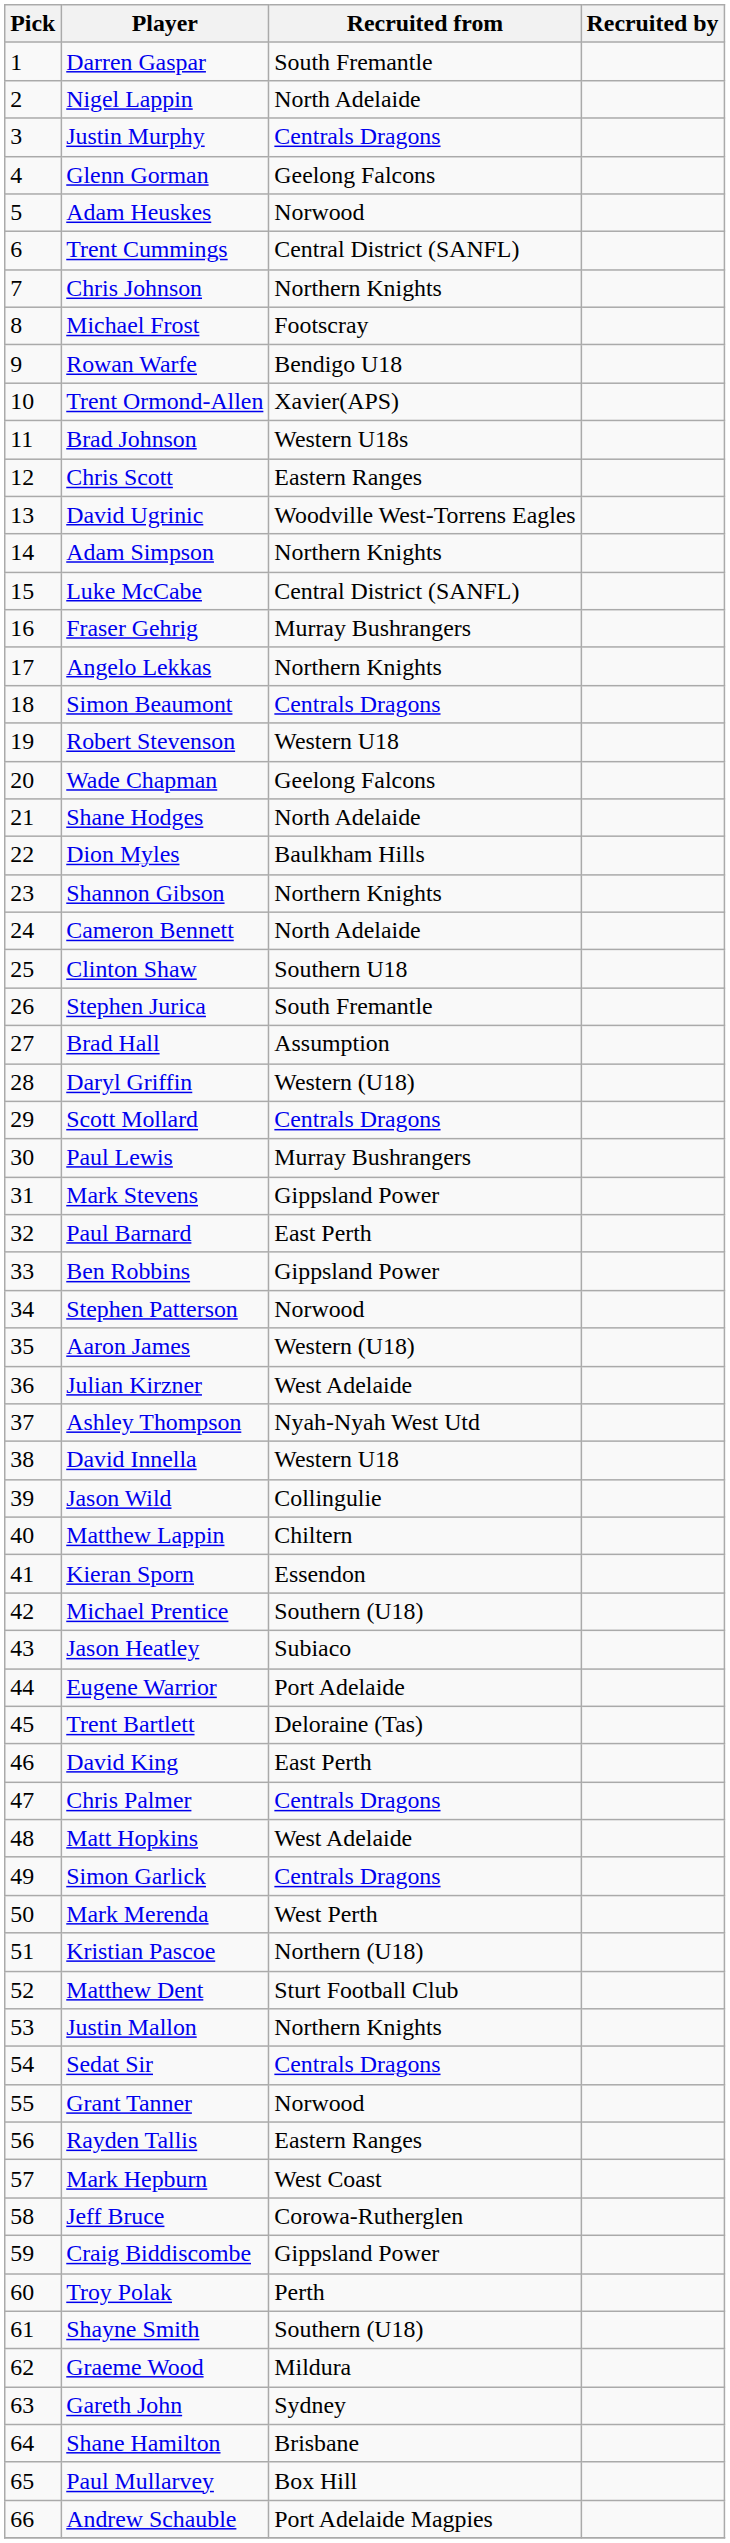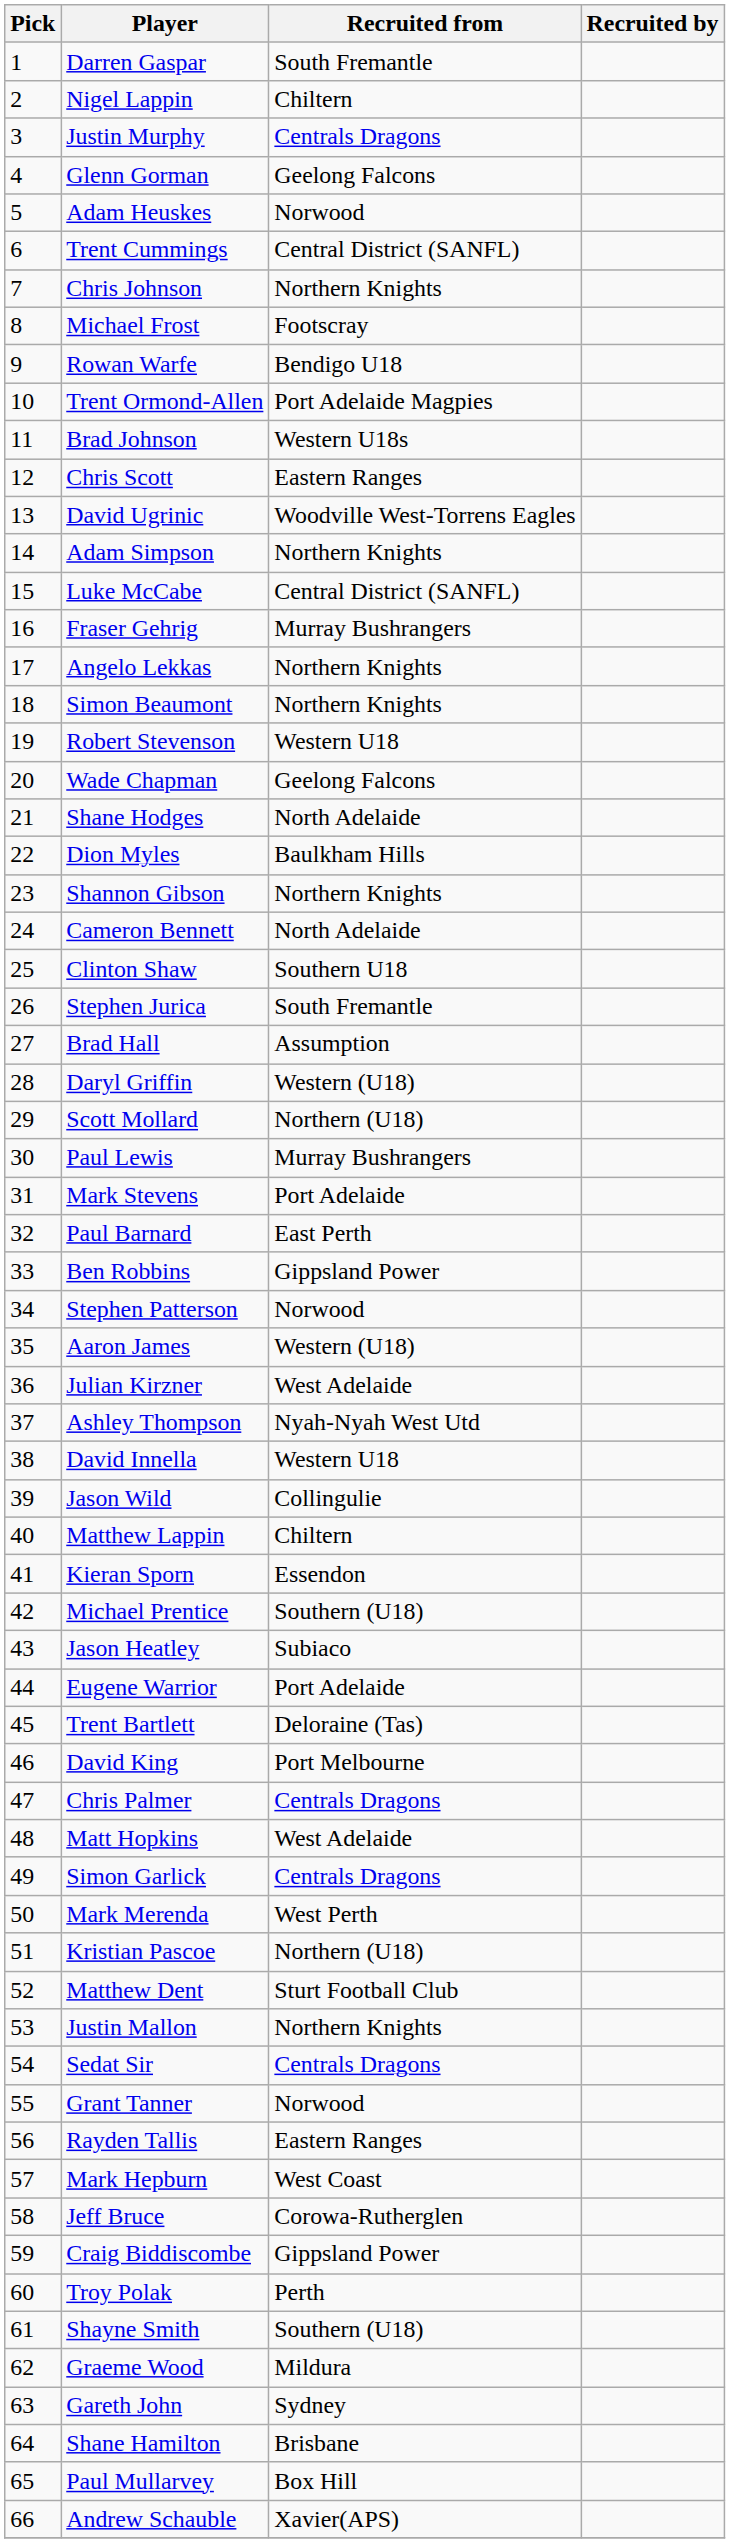Nigel Lappin | Recruited from: North Adelaide -> Chiltern
Trent Ormond-Allen | Recruited from: Xavier(APS) -> Port Adelaide Magpies
Simon Beaumont | Recruited from: Centrals Dragons -> Northern Knights
Scott Mollard | Recruited from: Centrals Dragons -> Northern (U18)
Mark Stevens | Recruited from: Gippsland Power -> Port Adelaide
David King | Recruited from: East Perth -> Port Melbourne
Andrew Schauble | Recruited from: Port Adelaide Magpies -> Xavier(APS)
